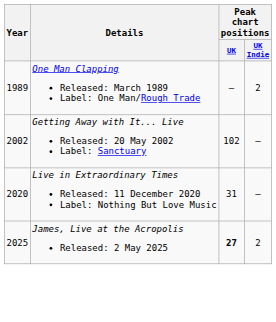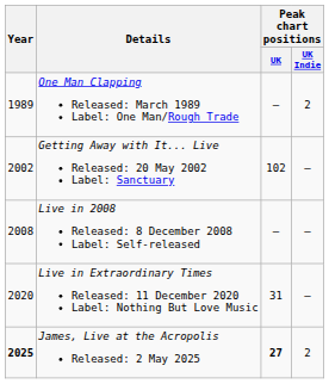+ row: 2008 | Live in 2008 Released: 8 December 2008 Label: Self-released | — | —
James, Live at the Acropolis Released: 2 May 2025 | Year: normal -> bold
